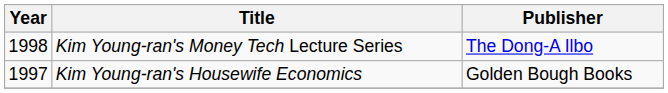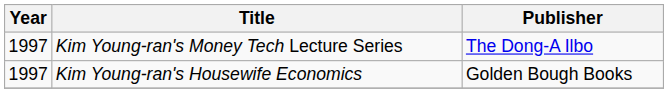Kim Young-ran's Money Tech Lecture Series | Year: 1998 -> 1997
